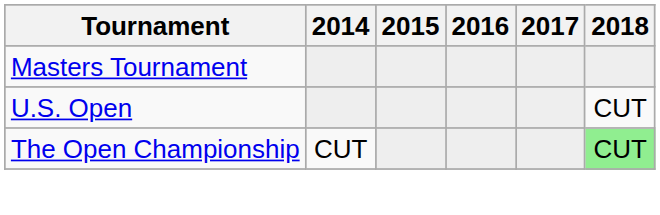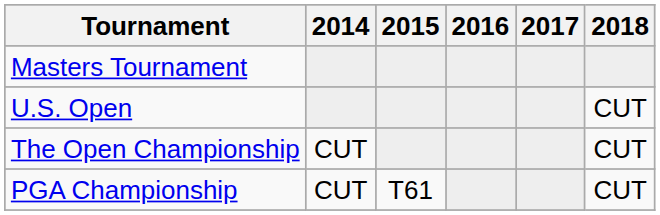The Open Championship | 2018: lightgreen background -> no background
+ row: PGA Championship | CUT | T61 | CUT
